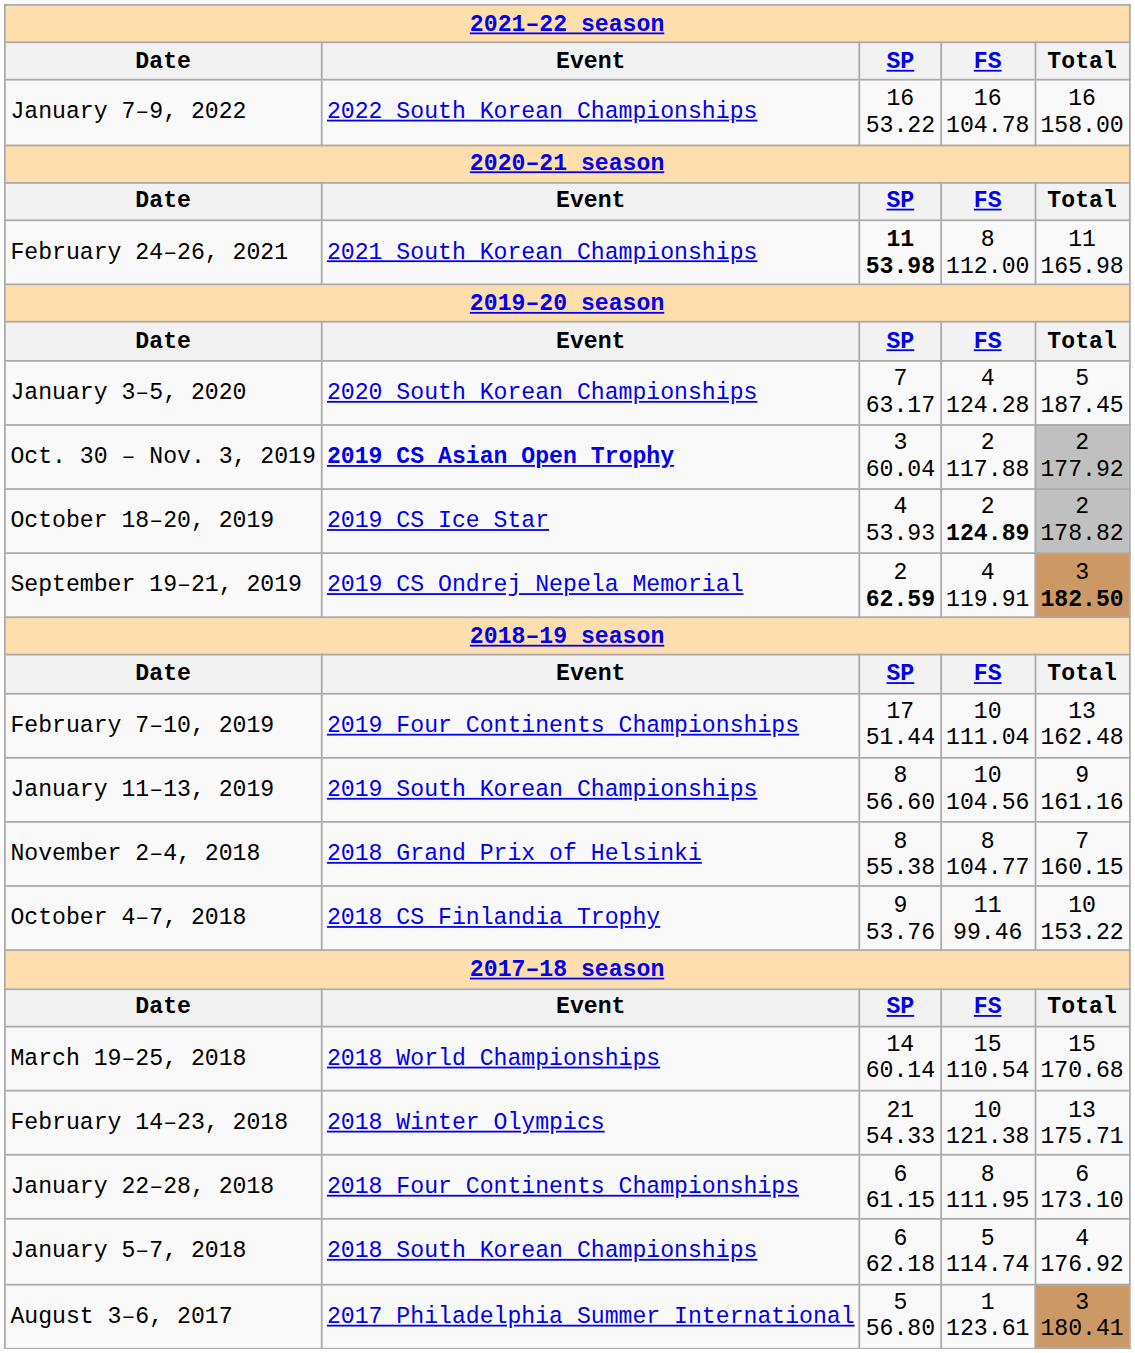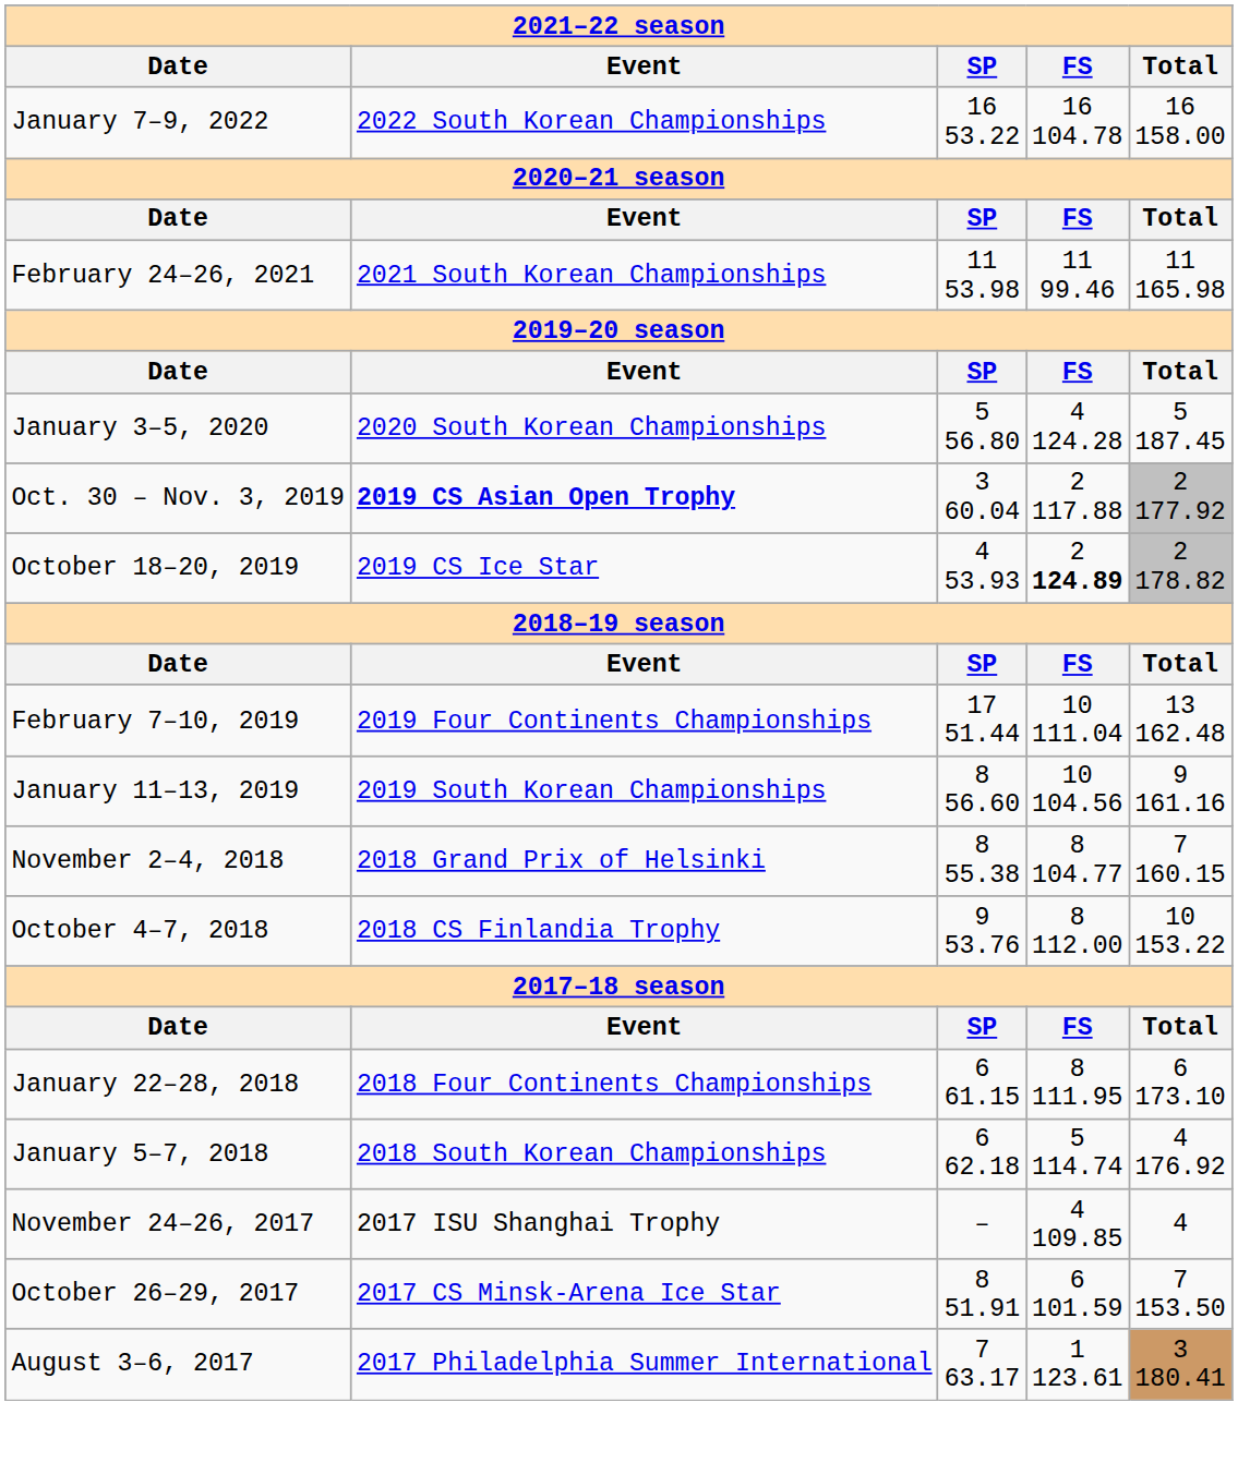February 24–26, 2021 | SP: bold -> normal
February 24–26, 2021 | FS: 8 112.00 -> 11 99.46
January 3–5, 2020 | SP: 7 63.17 -> 5 56.80
- row: September 19–21, 2019 | 2019 CS Ondrej Nepela Memorial | 2 62.59 | 4 119.91 | 3 182.50
October 4–7, 2018 | FS: 11 99.46 -> 8 112.00
- row: March 19–25, 2018 | 2018 World Championships | 14 60.14 | 15 110.54 | 15 170.68
- row: February 14–23, 2018 | 2018 Winter Olympics | 21 54.33 | 10 121.38 | 13 175.71
+ row: November 24–26, 2017 | 2017 ISU Shanghai Trophy | – | 4 109.85 | 4
+ row: October 26–29, 2017 | 2017 CS Minsk-Arena Ice Star | 8 51.91 | 6 101.59 | 7 153.50
August 3–6, 2017 | SP: 5 56.80 -> 7 63.17
